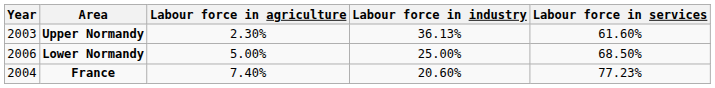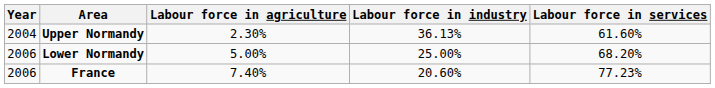Upper Normandy | Year: 2003 -> 2004
Lower Normandy | Labour force in services: 68.50% -> 68.20%
France | Year: 2004 -> 2006
